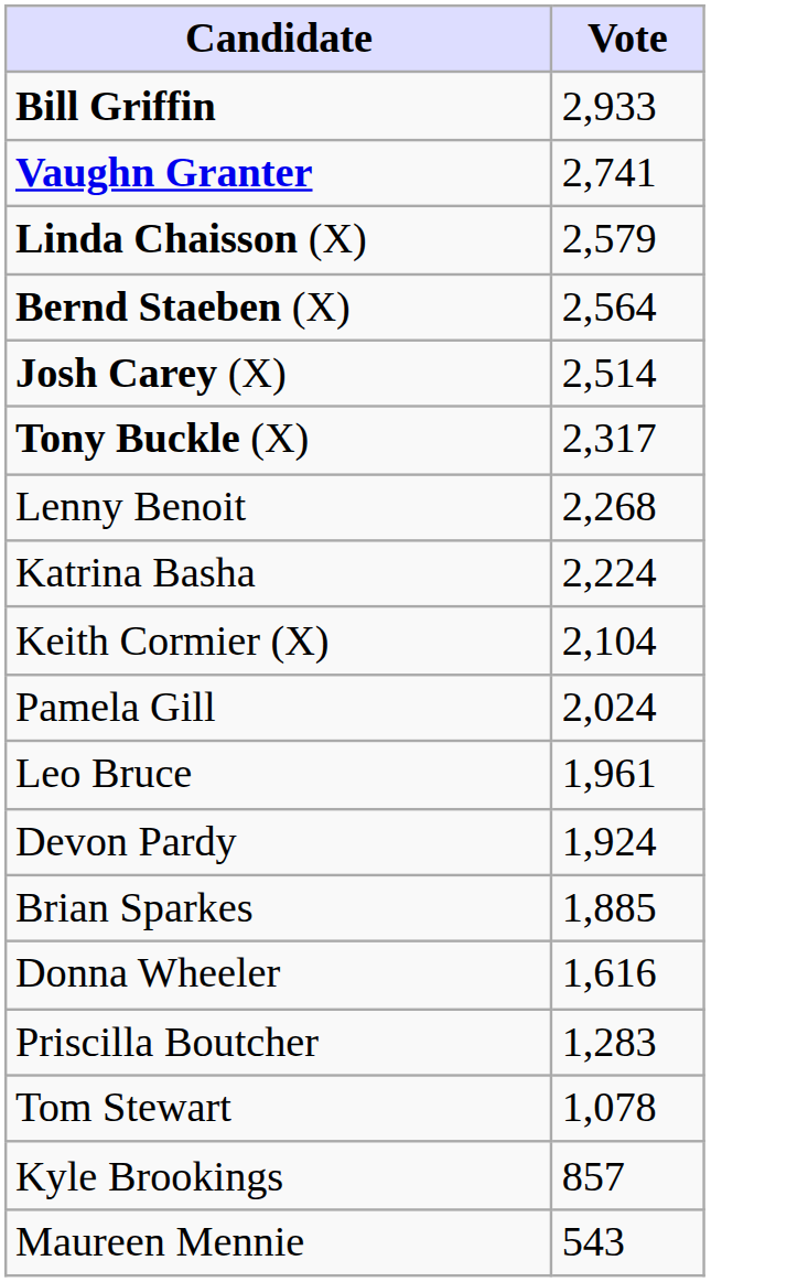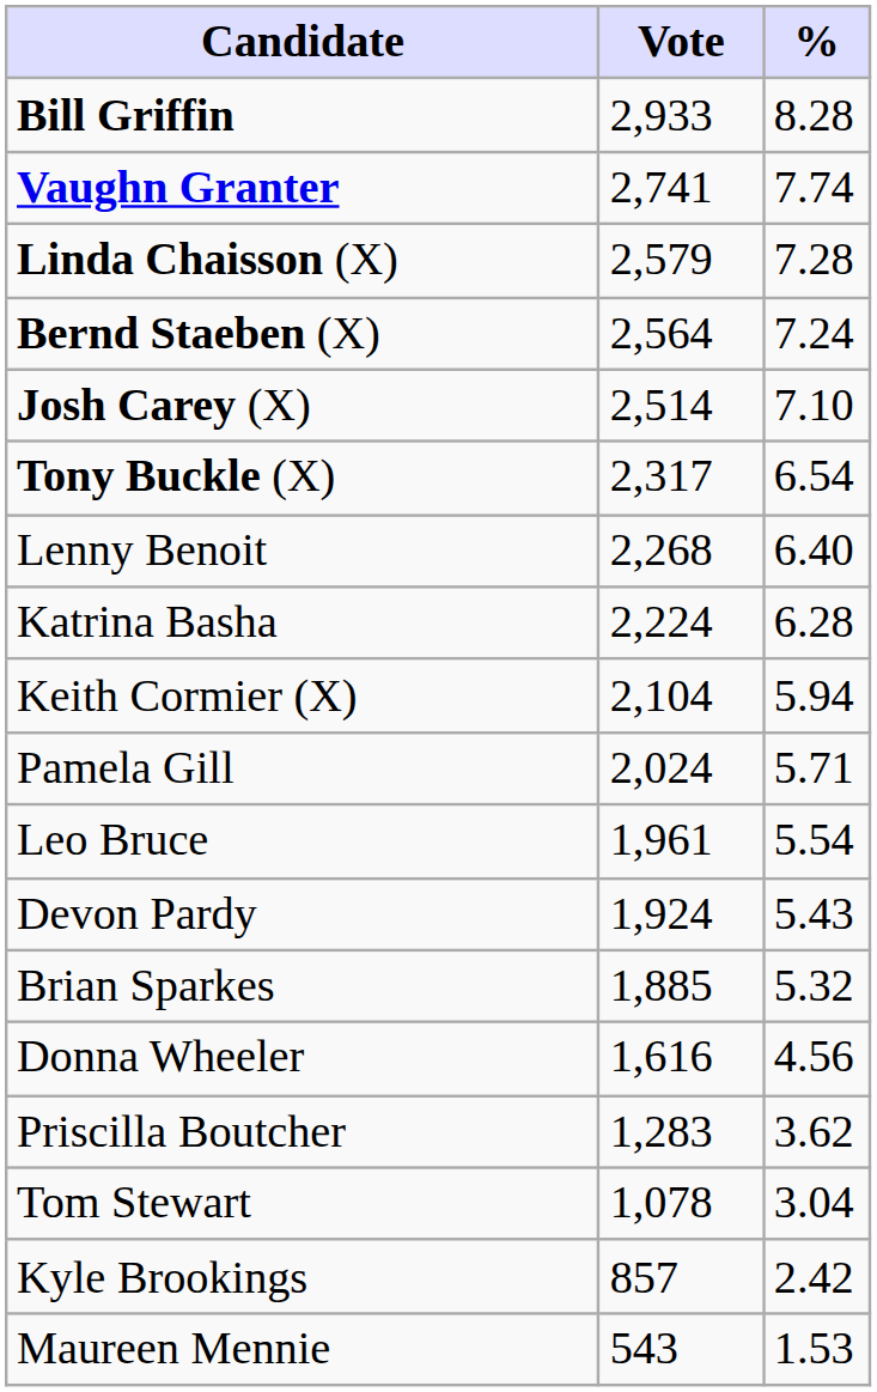+ column: % | 8.28 | 7.74 | 7.28 | 7.24 | 7.10 | 6.54 | 6.40 | 6.28 | 5.94 | 5.71 | 5.54 | 5.43 | 5.32 | 4.56 | 3.62 | 3.04 | 2.42 | 1.53
